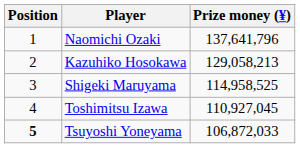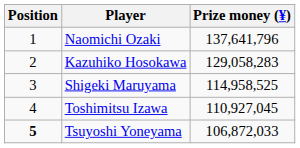Kazuhiko Hosokawa | Prize money (¥): 129,058,213 -> 129,058,283
